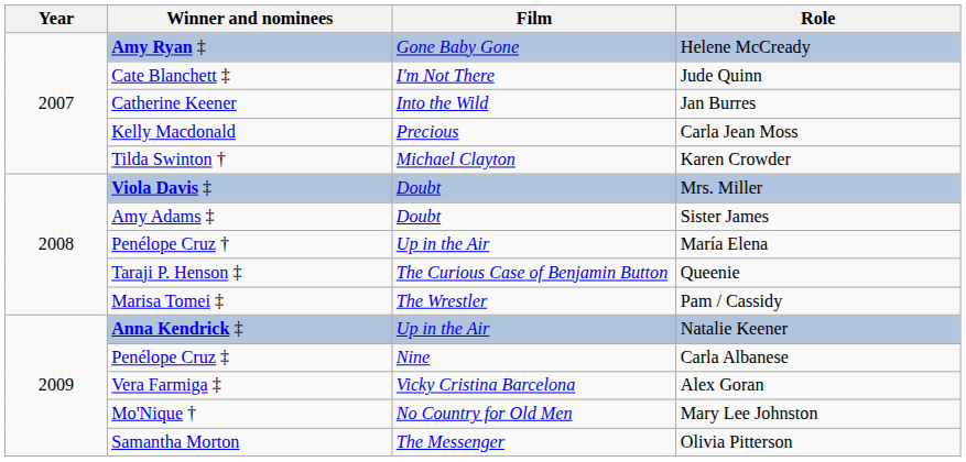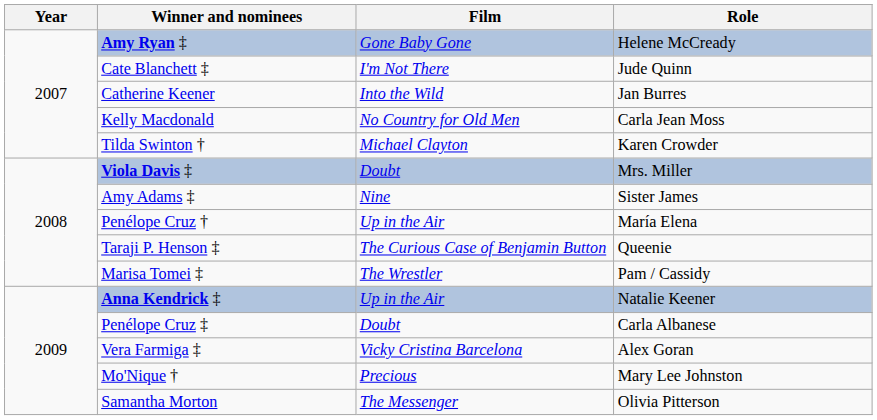Kelly Macdonald | Film: Precious -> No Country for Old Men
Amy Adams ‡ | Film: Doubt -> Nine
Penélope Cruz ‡ | Film: Nine -> Doubt
Mo'Nique † | Film: No Country for Old Men -> Precious
